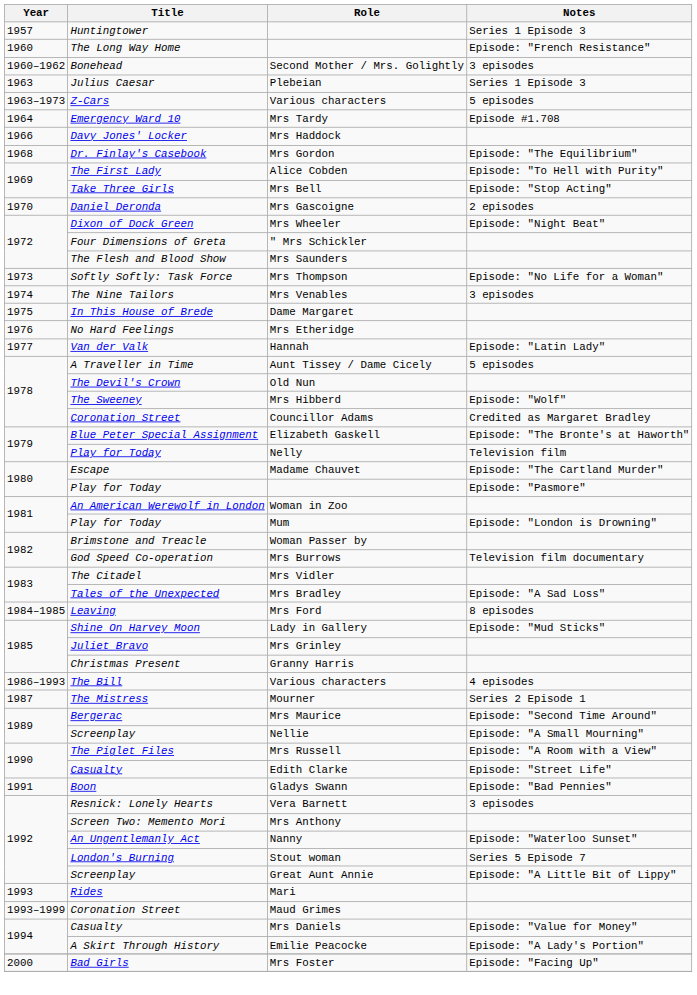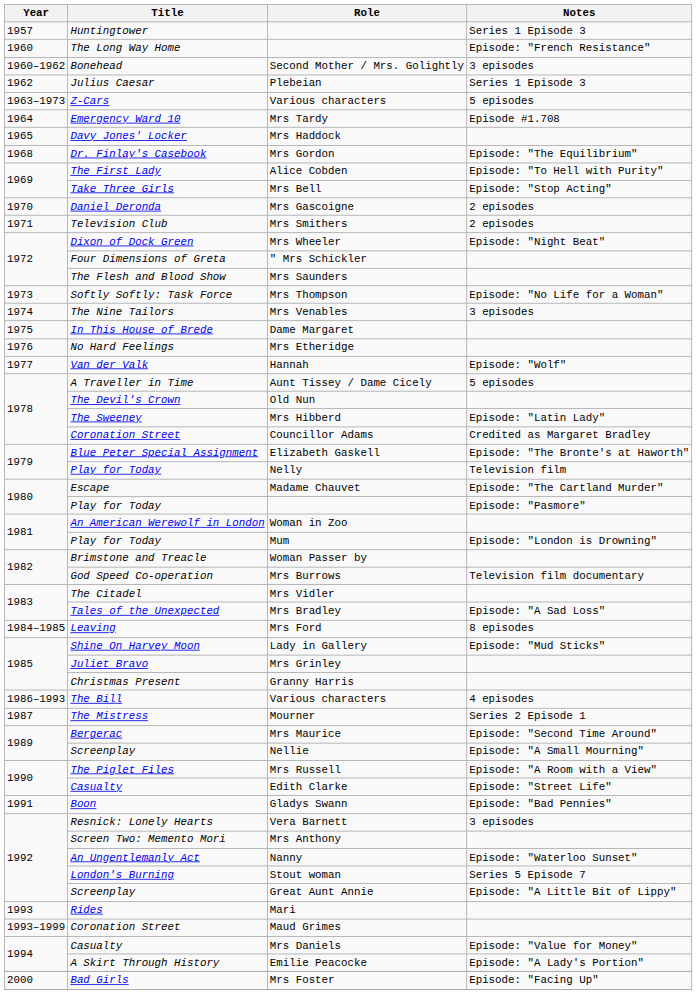Plebeian | Year: 1963 -> 1962
Mrs Haddock | Year: 1966 -> 1965
+ row: 1971 | Television Club | Mrs Smithers | 2 episodes
Hannah | Notes: Episode: "Latin Lady" -> Episode: "Wolf"
Mrs Hibberd | Notes: Episode: "Wolf" -> Episode: "Latin Lady"
